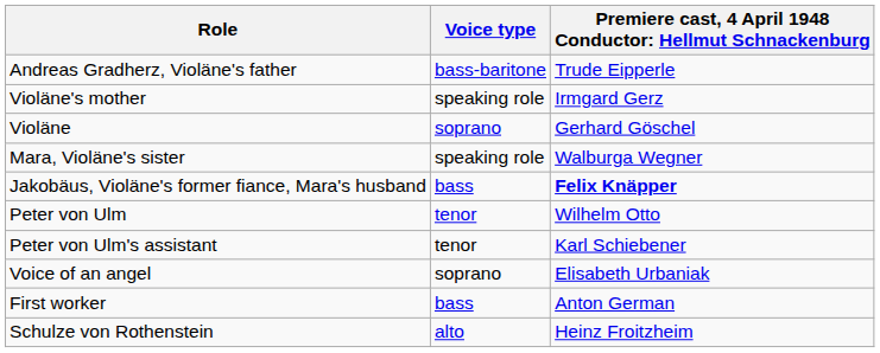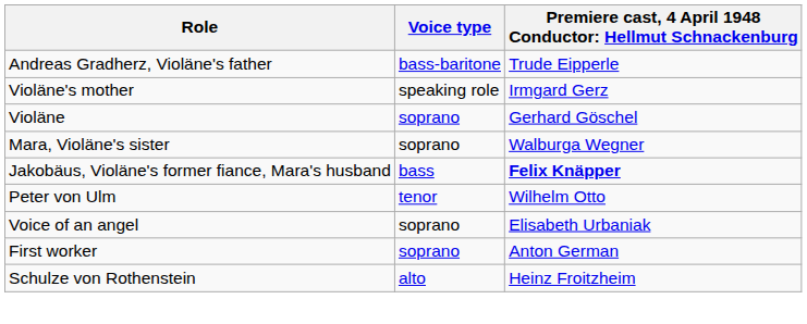Mara, Violäne's sister | Voice type: speaking role -> soprano
- row: Peter von Ulm's assistant | tenor | Karl Schiebener
First worker | Voice type: bass -> soprano
